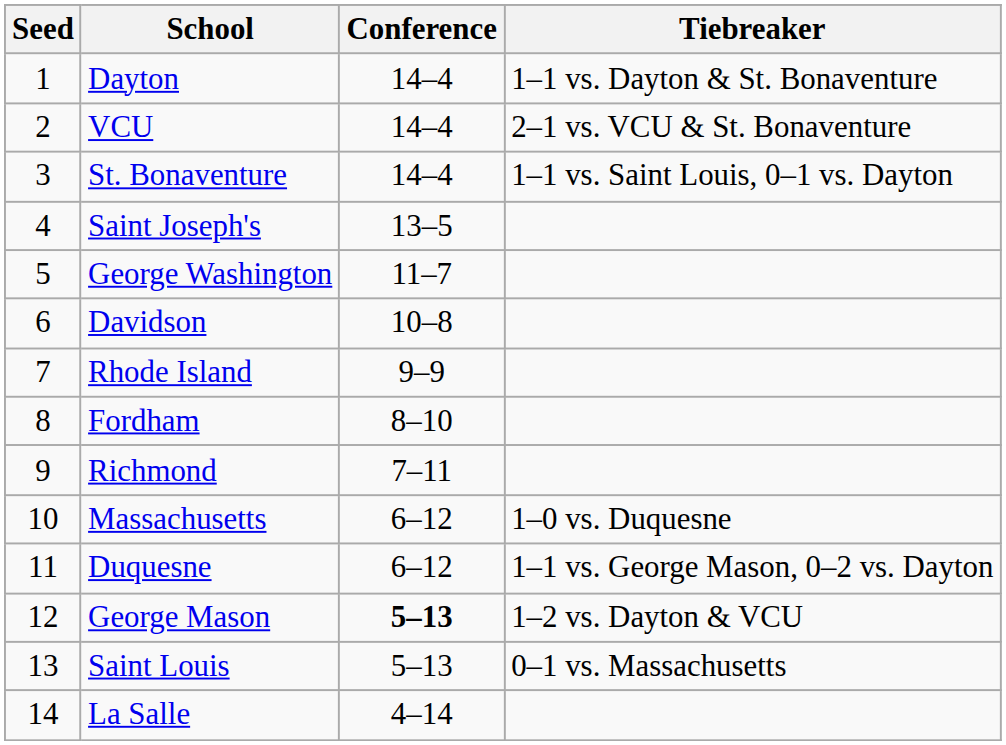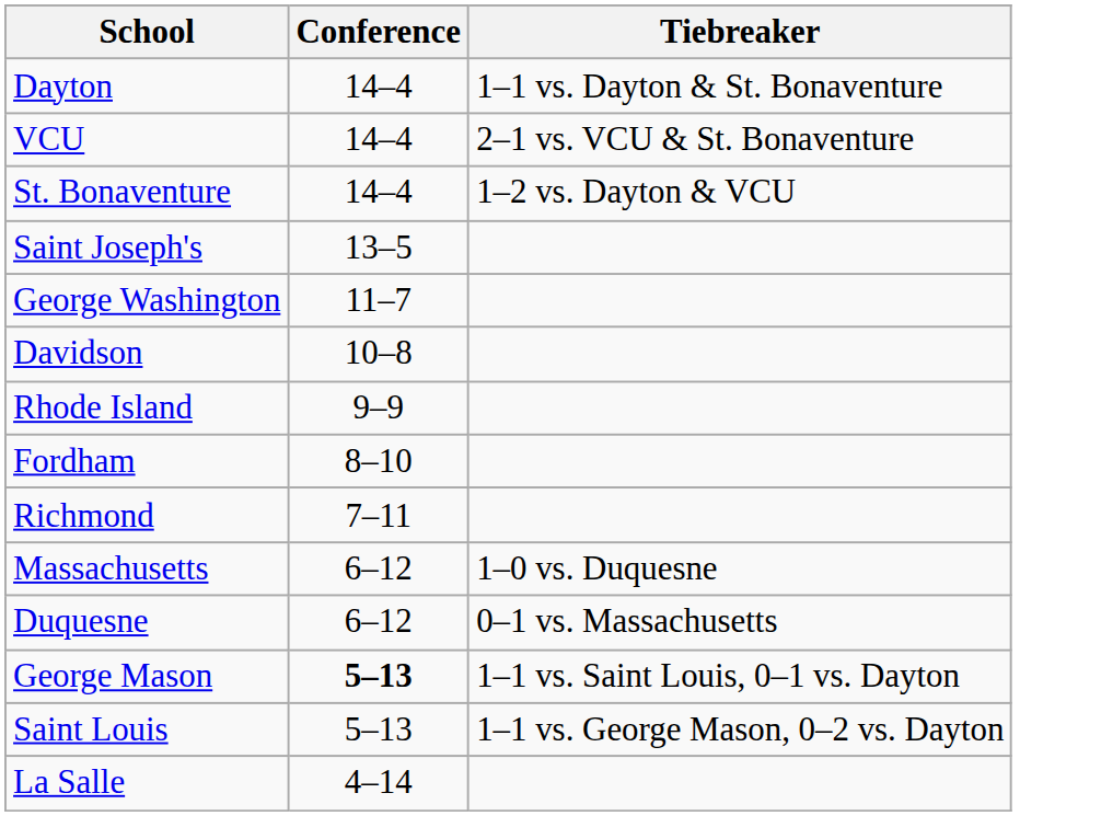- column: Seed | 1 | 2 | 3 | 4 | 5 | 6 | 7 | 8 | 9 | 10 | 11 | 12 | 13 | 14
St. Bonaventure | Tiebreaker: 1–1 vs. Saint Louis, 0–1 vs. Dayton -> 1–2 vs. Dayton & VCU
Duquesne | Tiebreaker: 1–1 vs. George Mason, 0–2 vs. Dayton -> 0–1 vs. Massachusetts
George Mason | Tiebreaker: 1–2 vs. Dayton & VCU -> 1–1 vs. Saint Louis, 0–1 vs. Dayton
Saint Louis | Tiebreaker: 0–1 vs. Massachusetts -> 1–1 vs. George Mason, 0–2 vs. Dayton
